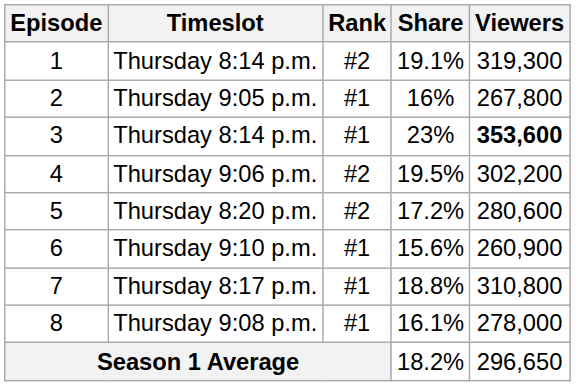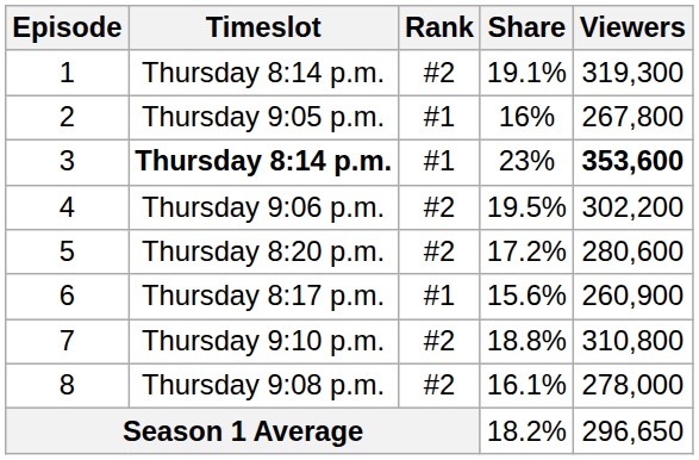3 | Timeslot: normal -> bold
6 | Timeslot: Thursday 9:10 p.m. -> Thursday 8:17 p.m.
7 | Timeslot: Thursday 8:17 p.m. -> Thursday 9:10 p.m.
7 | Rank: #1 -> #2
8 | Rank: #1 -> #2
